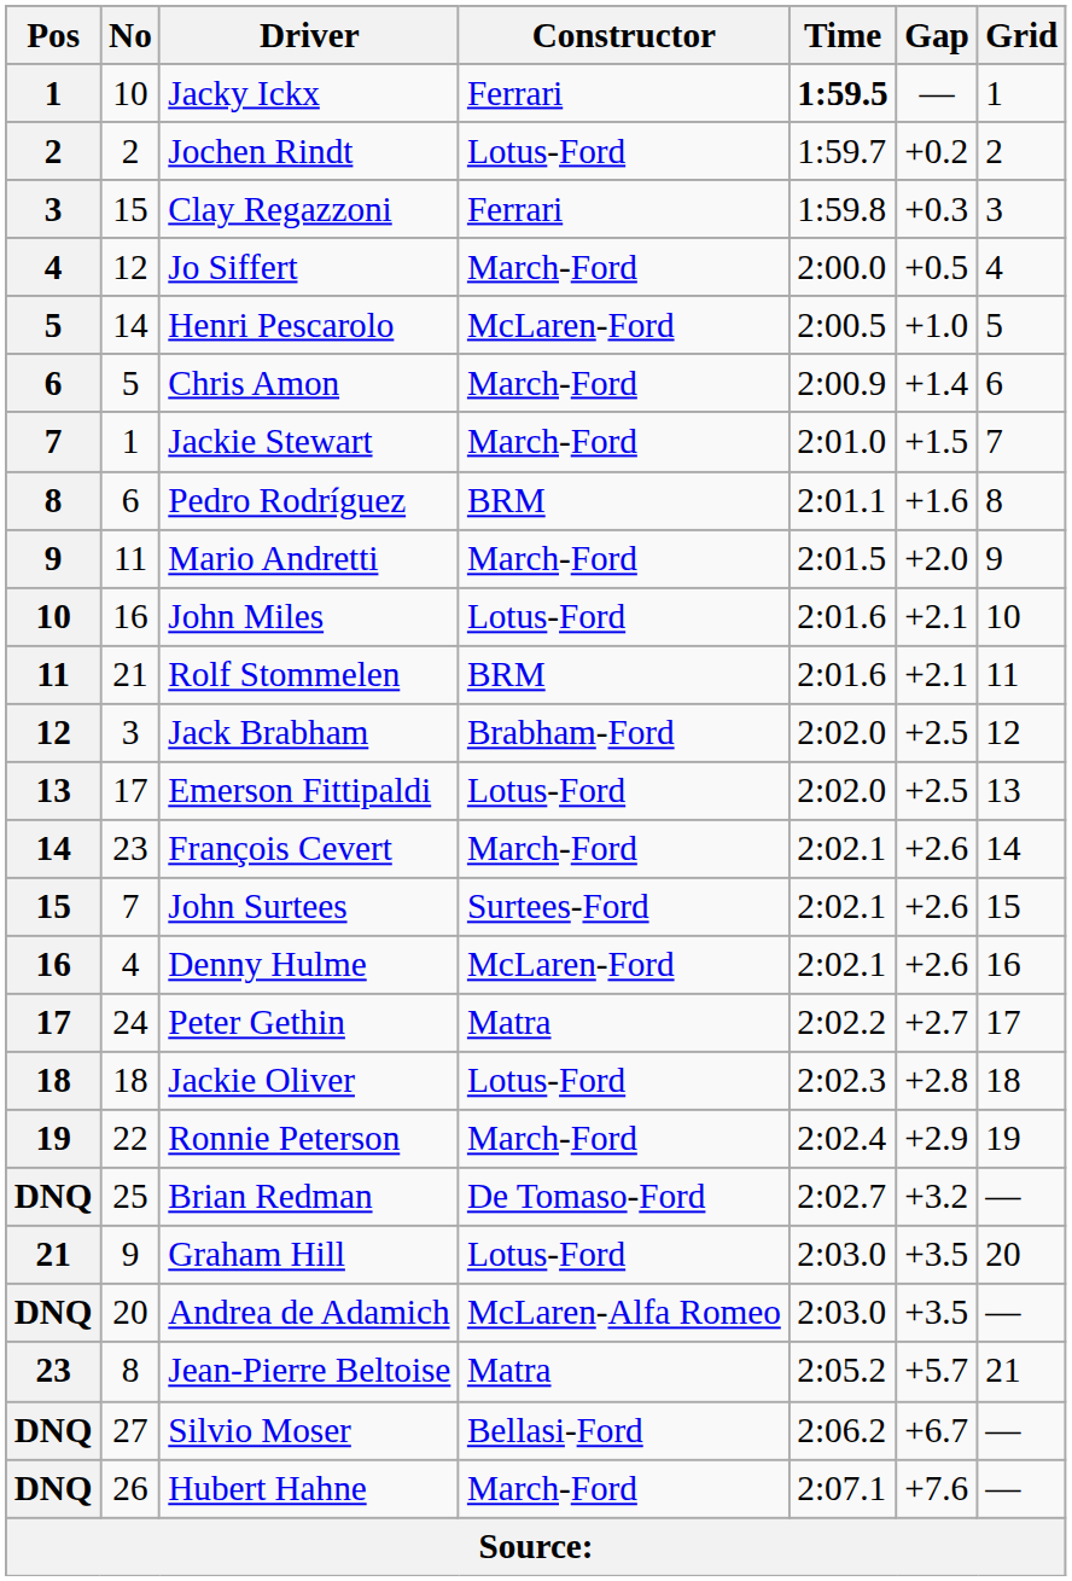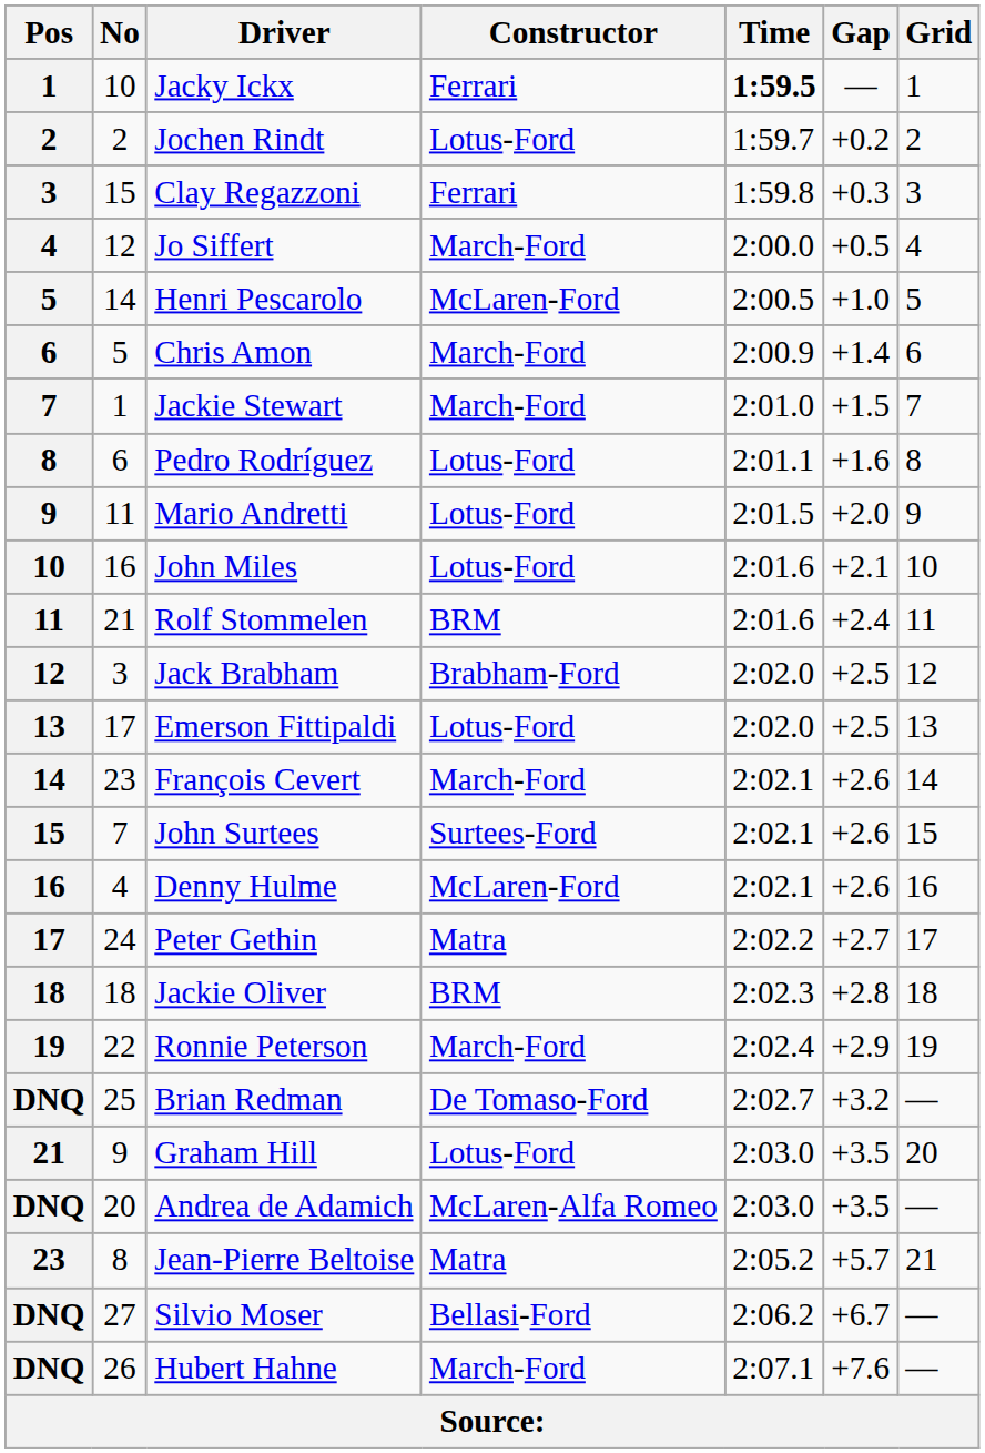Pedro Rodríguez | Constructor: BRM -> Lotus-Ford
Mario Andretti | Constructor: March-Ford -> Lotus-Ford
Rolf Stommelen | Gap: +2.1 -> +2.4
Jackie Oliver | Constructor: Lotus-Ford -> BRM
